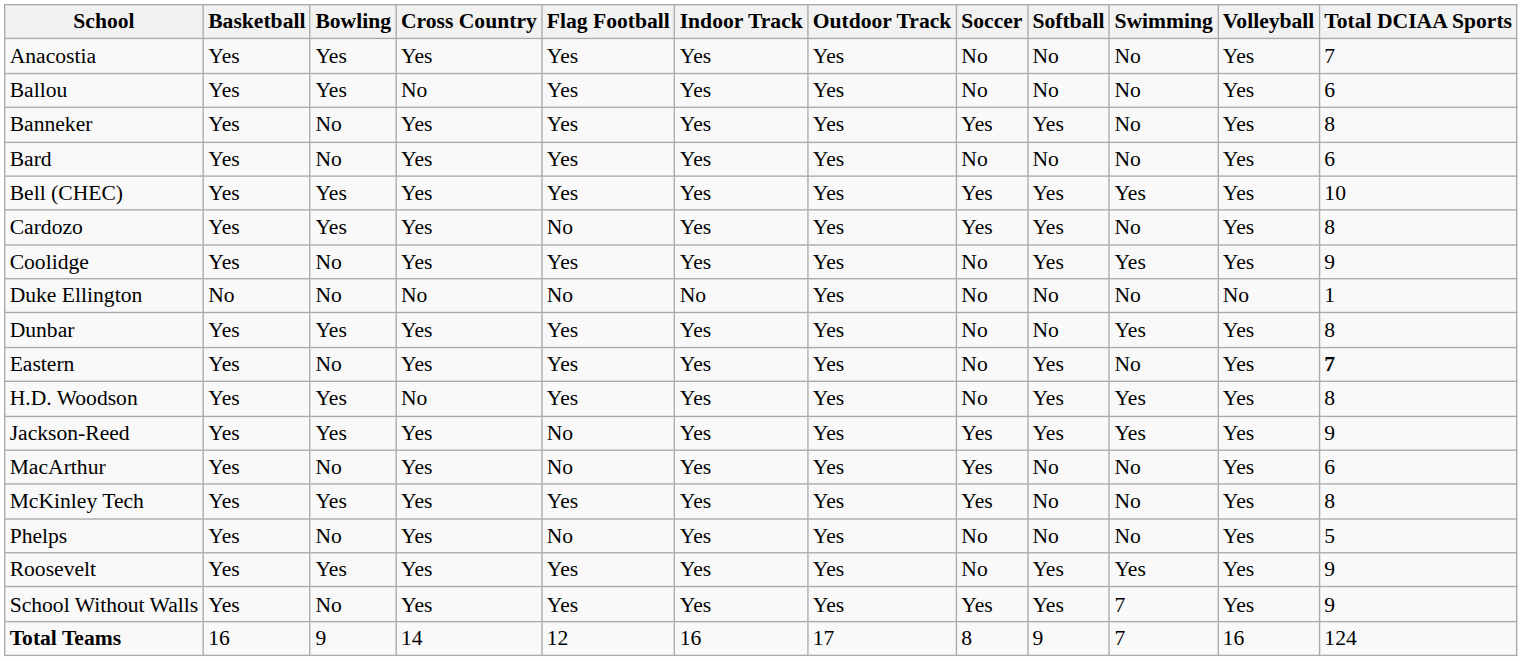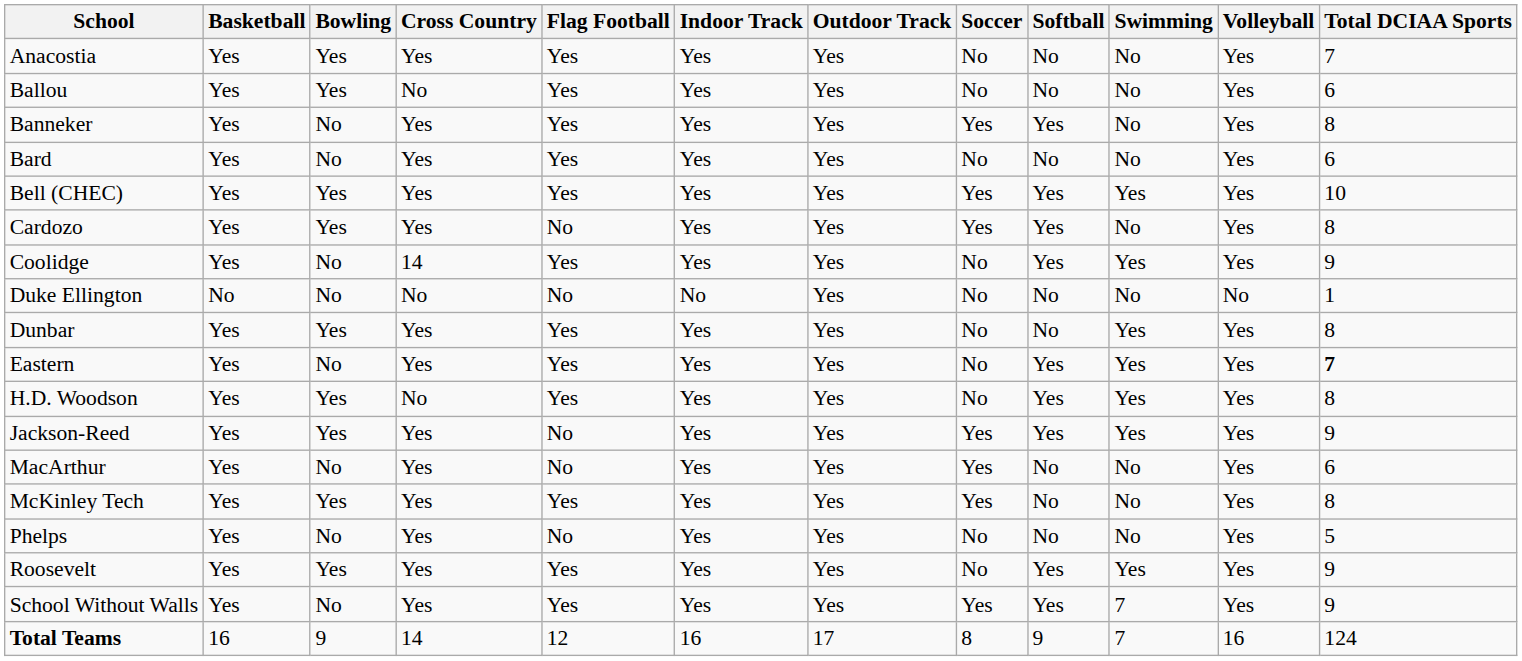Coolidge | Cross Country: Yes -> 14
Eastern | Swimming: No -> Yes
